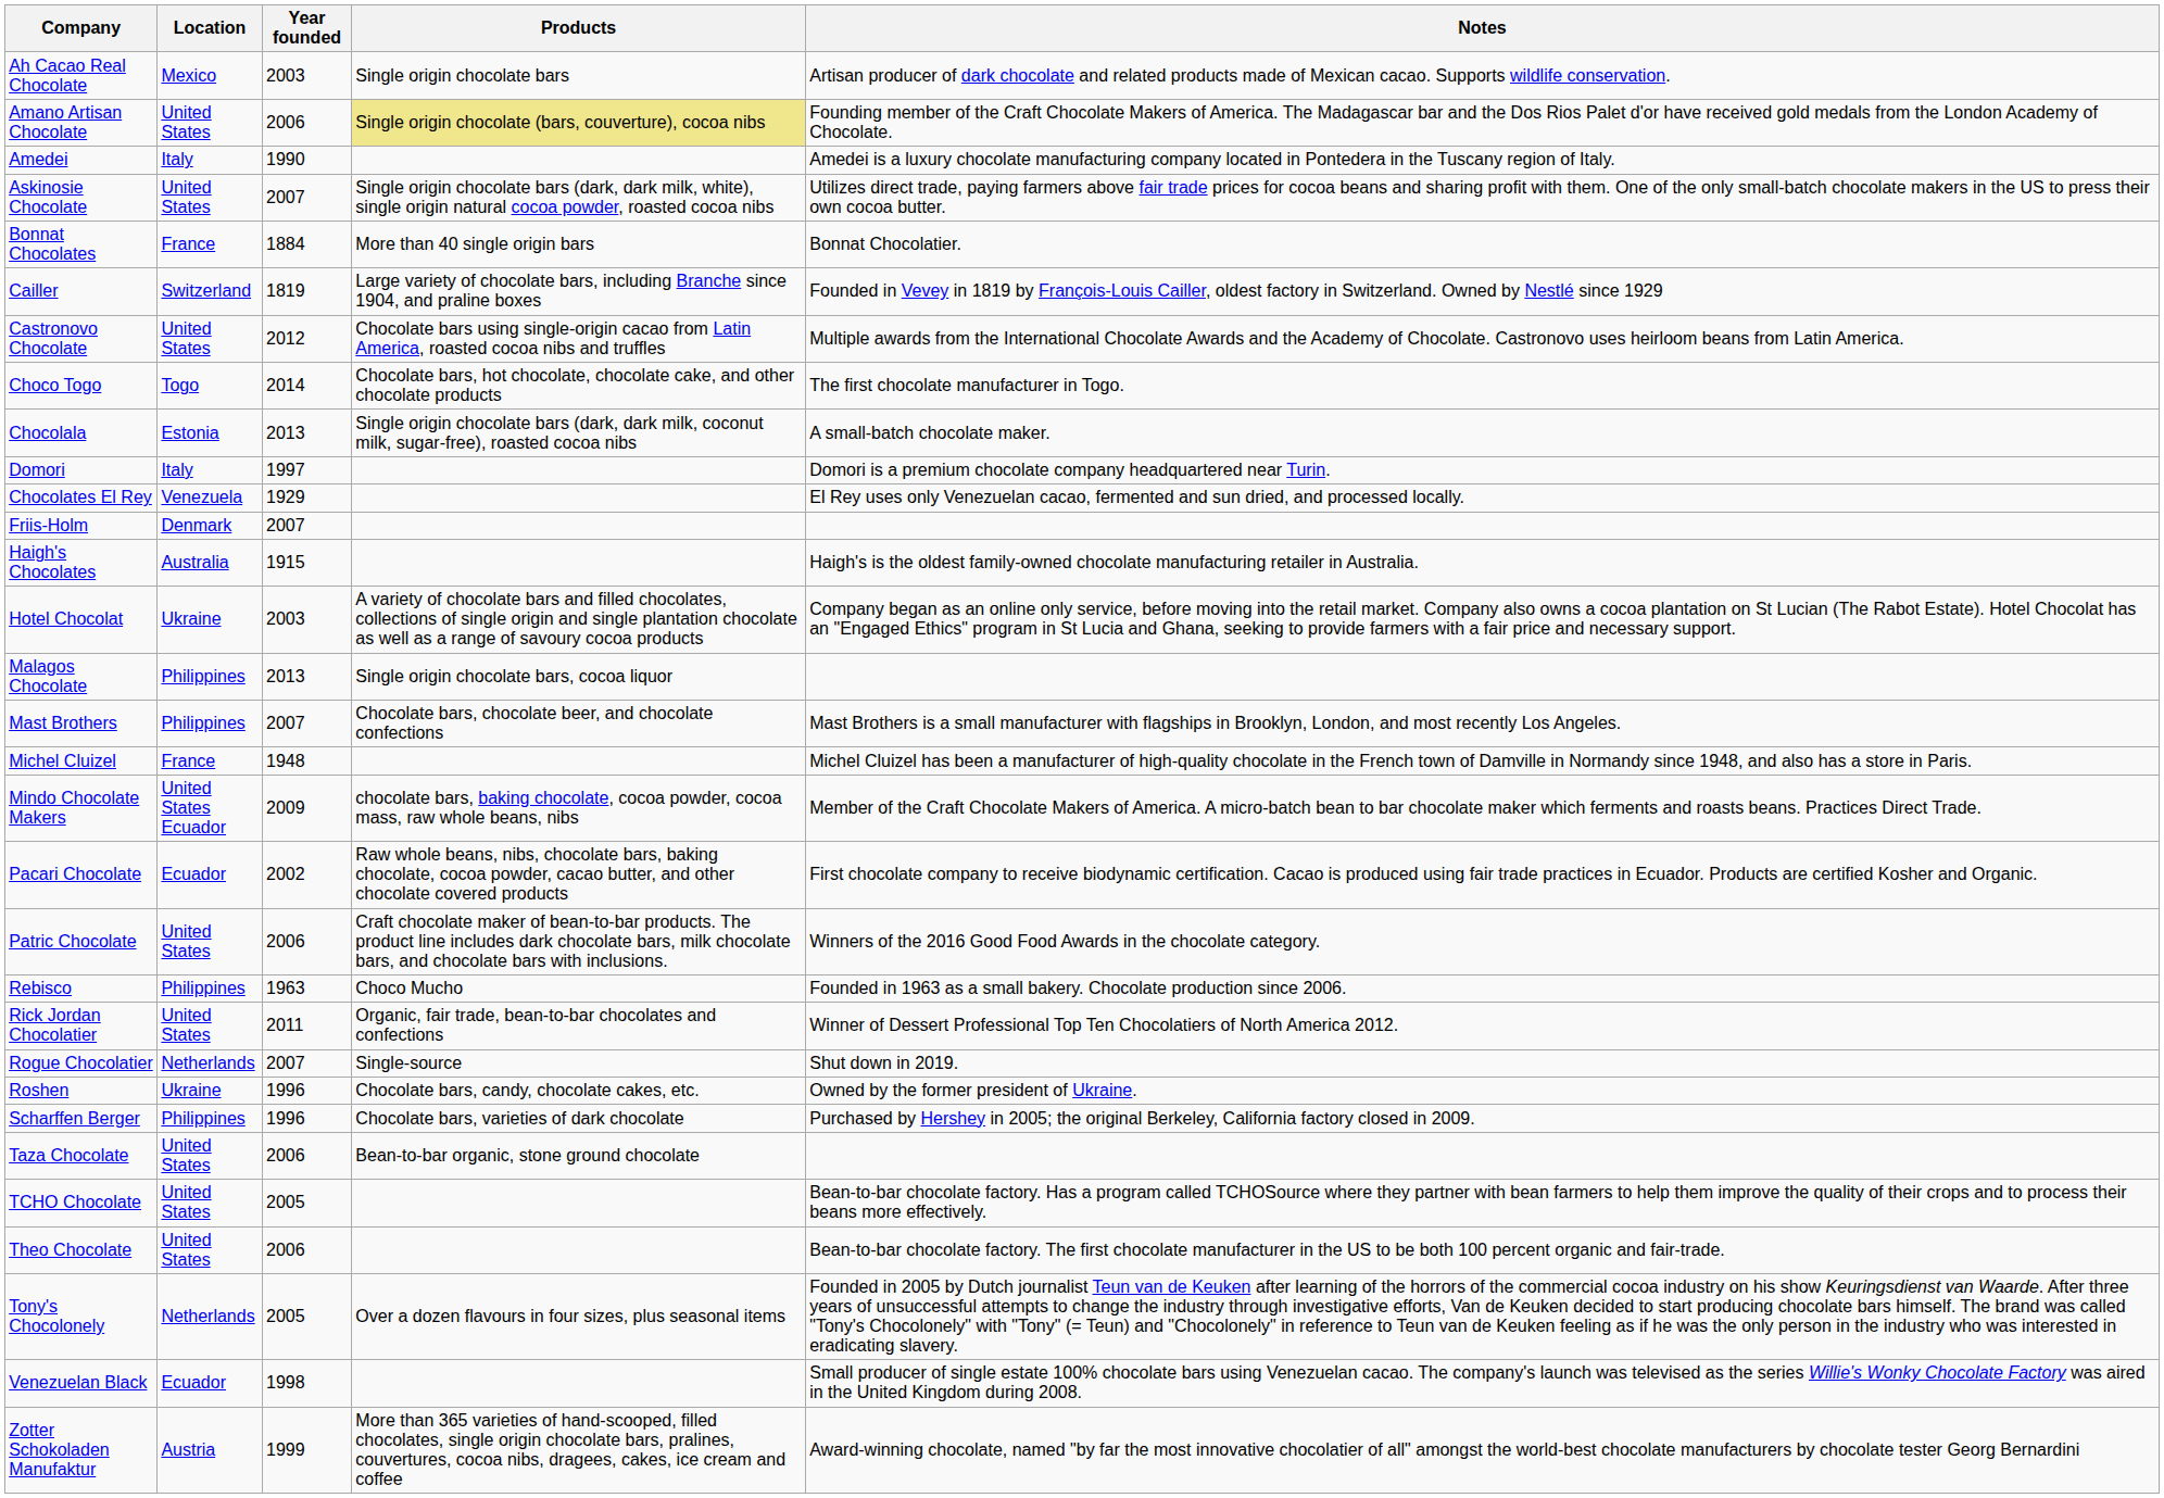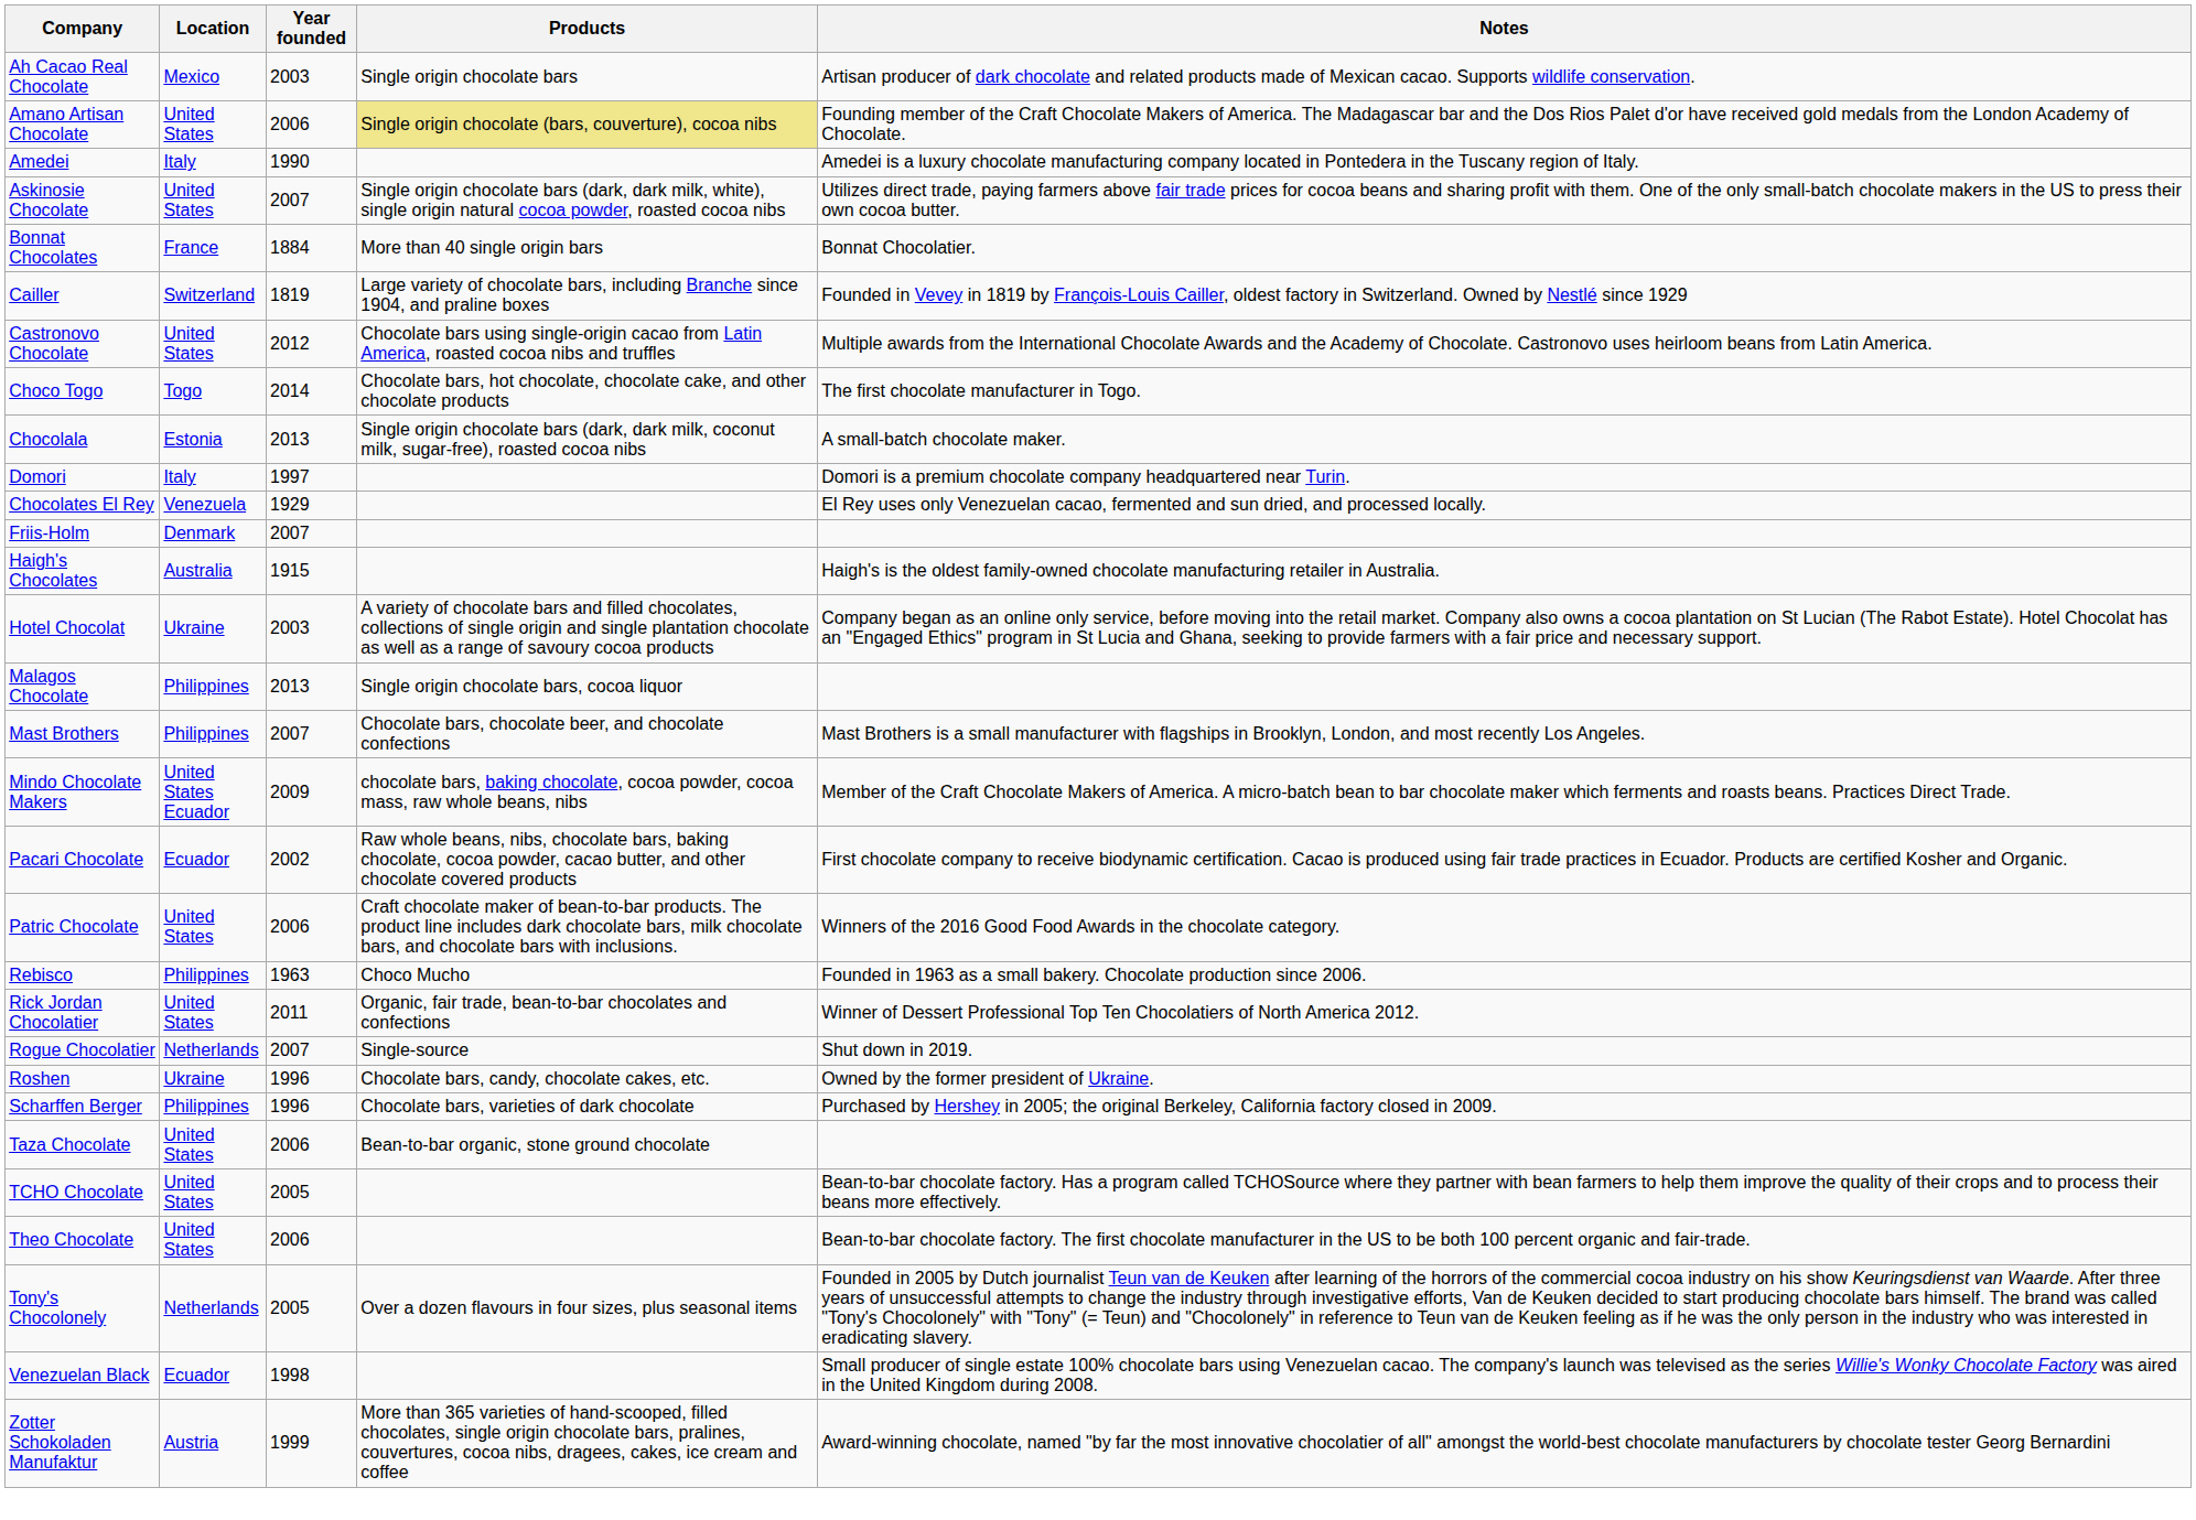- row: Michel Cluizel | France | 1948 | Michel Cluizel has been a manufacturer of high-quality chocolate in the French town of Damville in Normandy since 1948, and also has a store in Paris.
